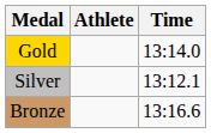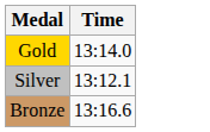- column: Athlete
